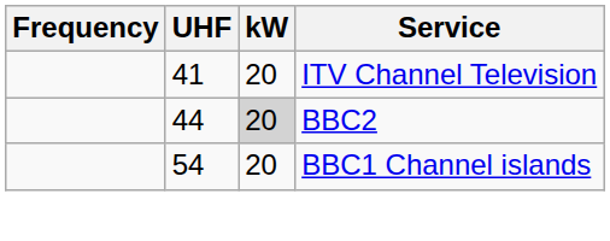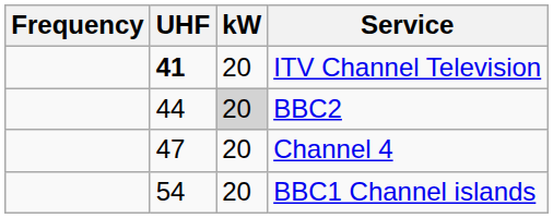ITV Channel Television | UHF: normal -> bold
+ row: 47 | 20 | Channel 4
